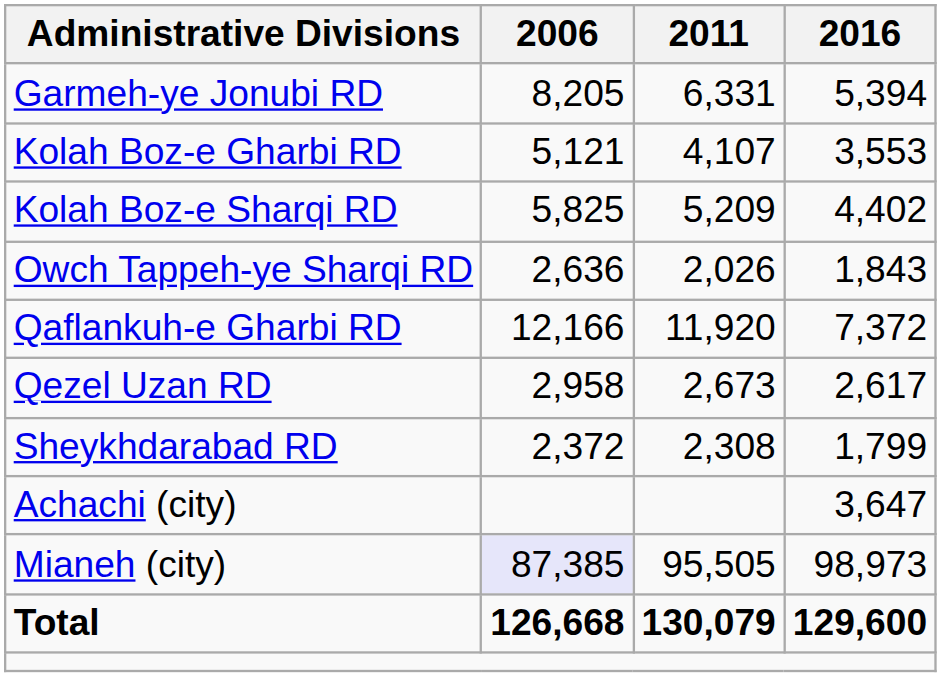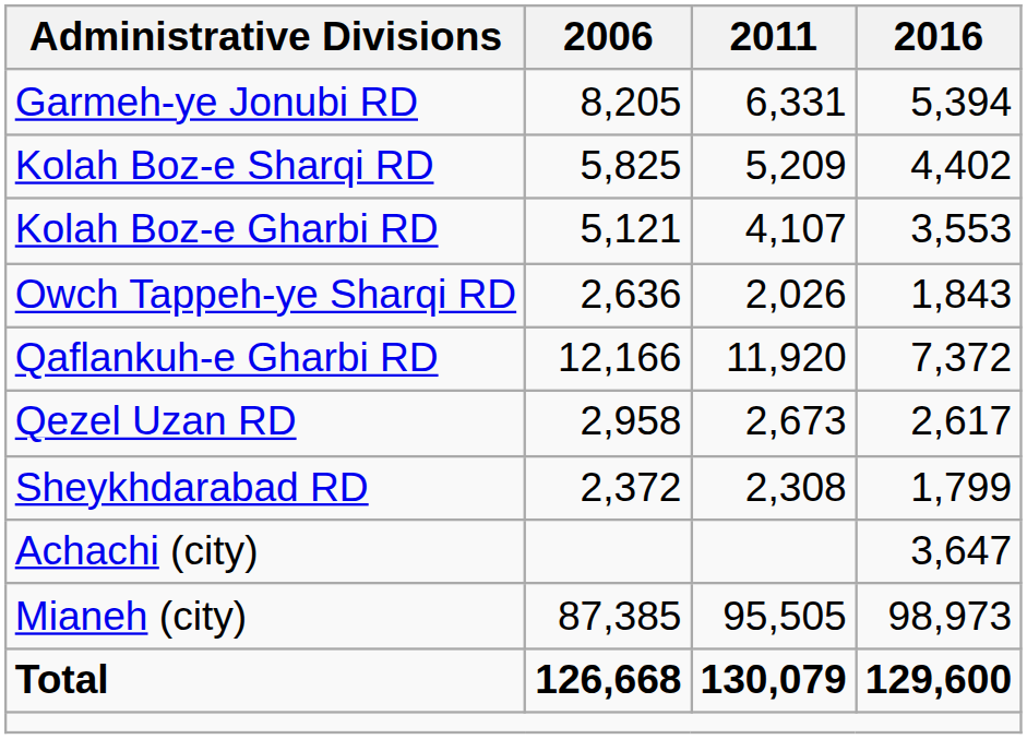rows swapped: Kolah Boz-e Gharbi RD <-> Kolah Boz-e Sharqi RD
Mianeh (city) | 2006: lavender background -> no background
